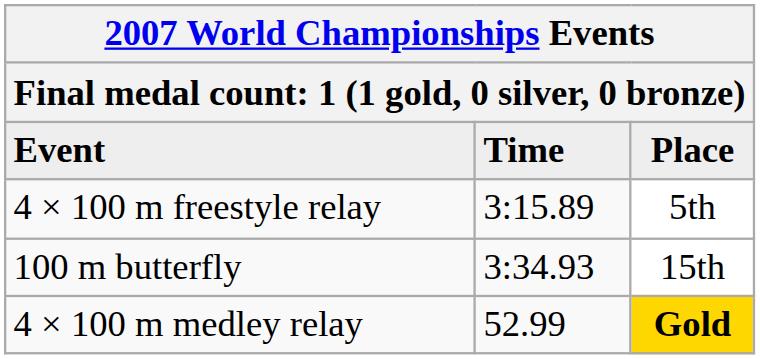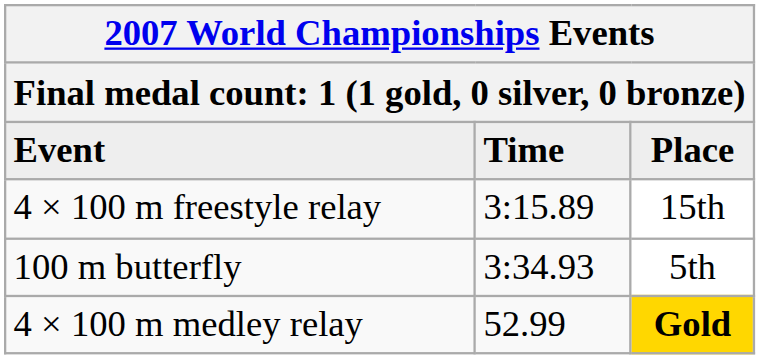4 × 100 m freestyle relay | Place: 5th -> 15th
100 m butterfly | Place: 15th -> 5th
